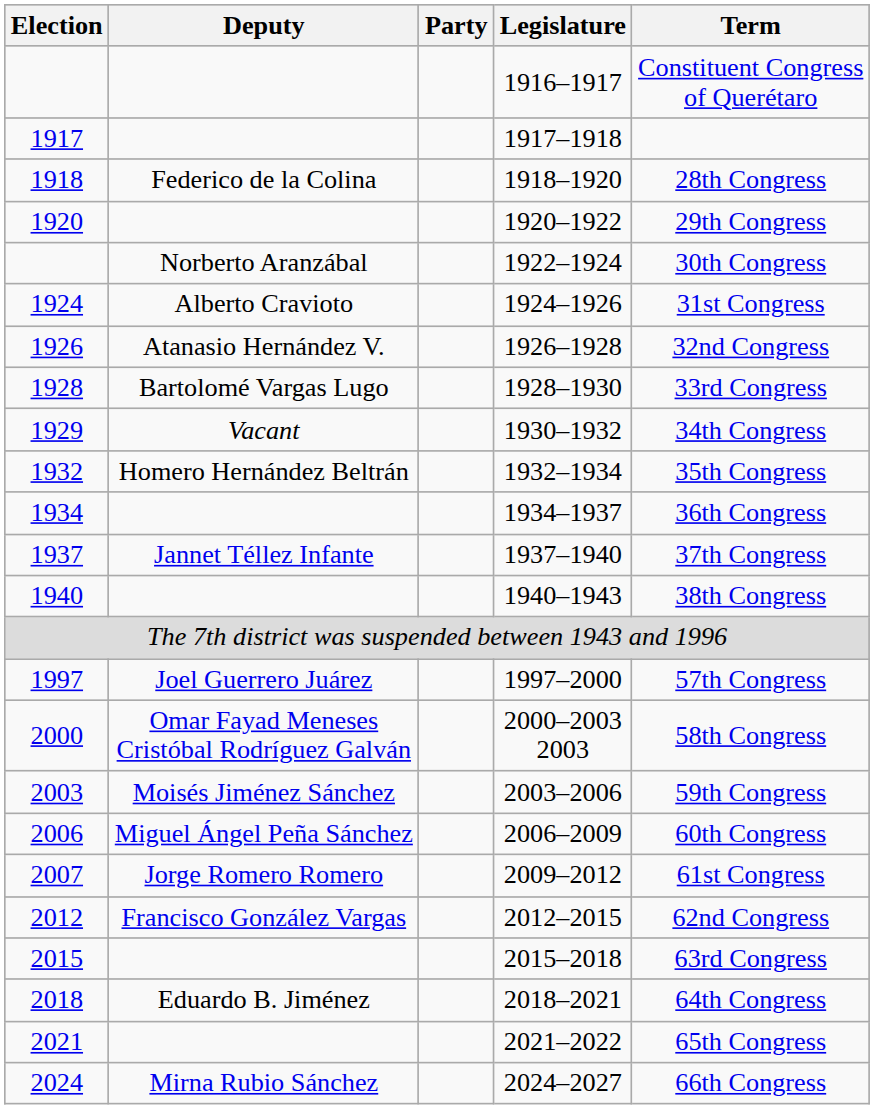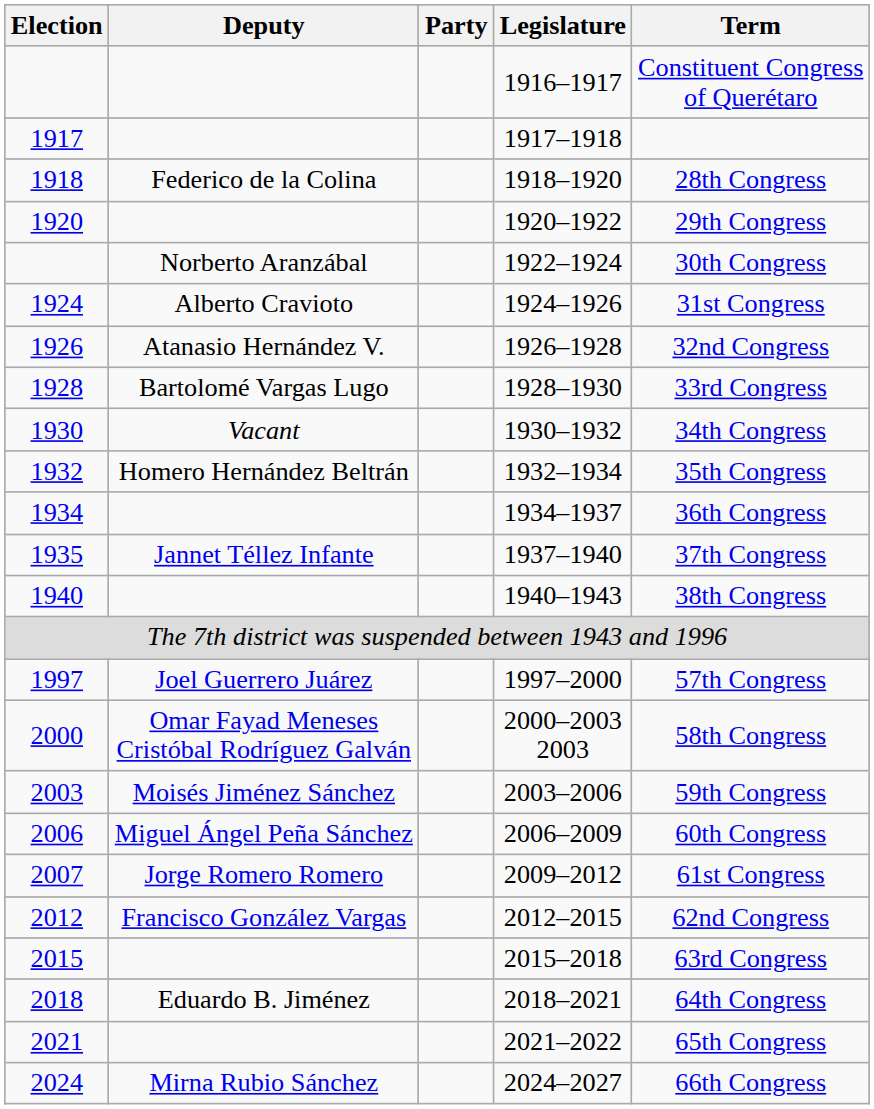1930–1932 | Election: 1929 -> 1930
1937–1940 | Election: 1937 -> 1935
